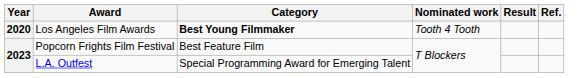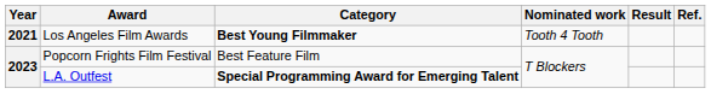Los Angeles Film Awards | Year: 2020 -> 2021
L.A. Outfest | Category: normal -> bold
